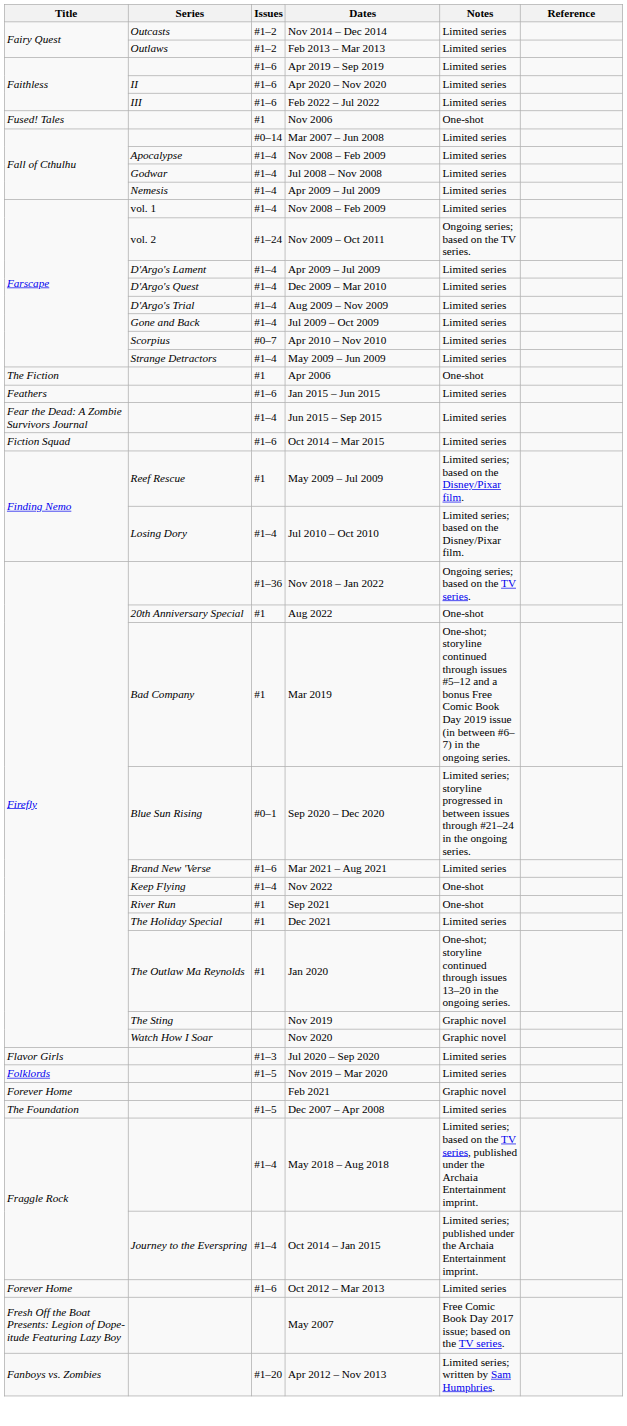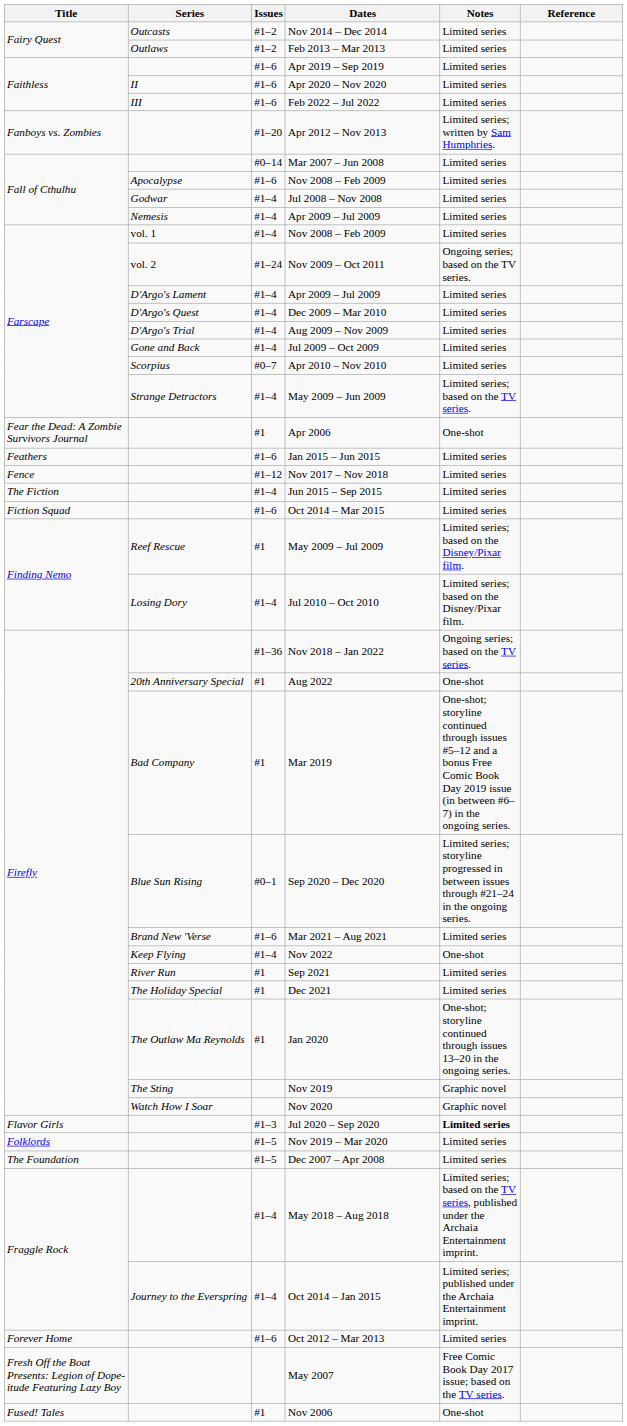rows swapped: Apr 2012 – Nov 2013 <-> Nov 2006
Apocalypse / Nov 2008 – Feb 2009 | Issues: #1–4 -> #1–6
May 2009 – Jun 2009 | Notes: Limited series -> Limited series; based on the TV series.
Apr 2006 | Title: The Fiction -> Fear the Dead: A Zombie Survivors Journal
+ row: Fence | #1–12 | Nov 2017 – Nov 2018 | Limited series
Jun 2015 – Sep 2015 | Title: Fear the Dead: A Zombie Survivors Journal -> The Fiction
Sep 2021 | Notes: One-shot -> Limited series
Jul 2020 – Sep 2020 | Notes: normal -> bold
- row: Forever Home | Feb 2021 | Graphic novel
